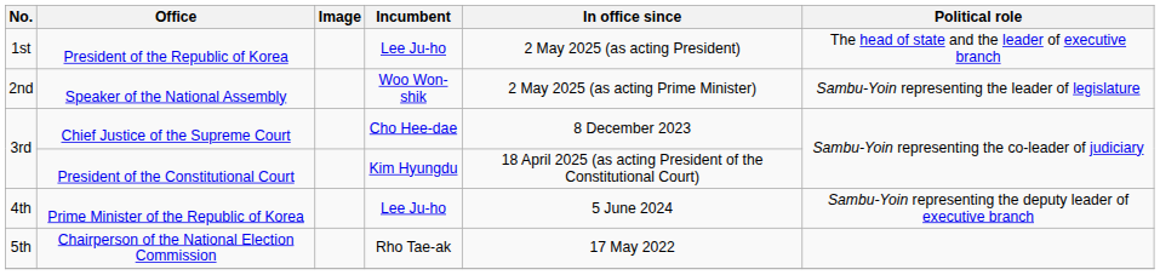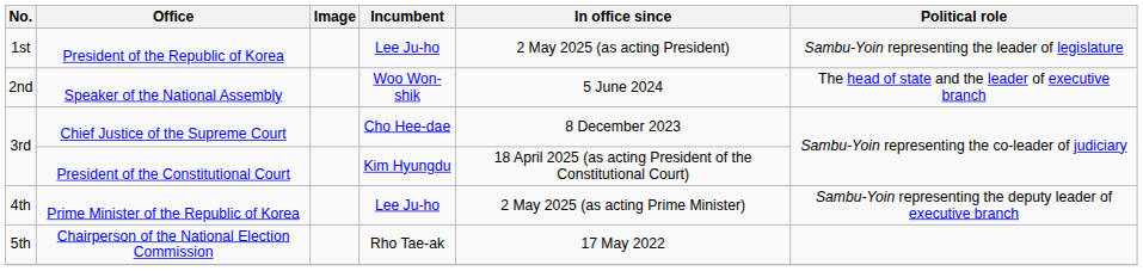President of the Republic of Korea | Political role: The head of state and the leader of executive branch -> Sambu-Yoin representing the leader of legislature
Speaker of the National Assembly | In office since: 2 May 2025 (as acting Prime Minister) -> 5 June 2024
Speaker of the National Assembly | Political role: Sambu-Yoin representing the leader of legislature -> The head of state and the leader of executive branch
Prime Minister of the Republic of Korea | In office since: 5 June 2024 -> 2 May 2025 (as acting Prime Minister)
